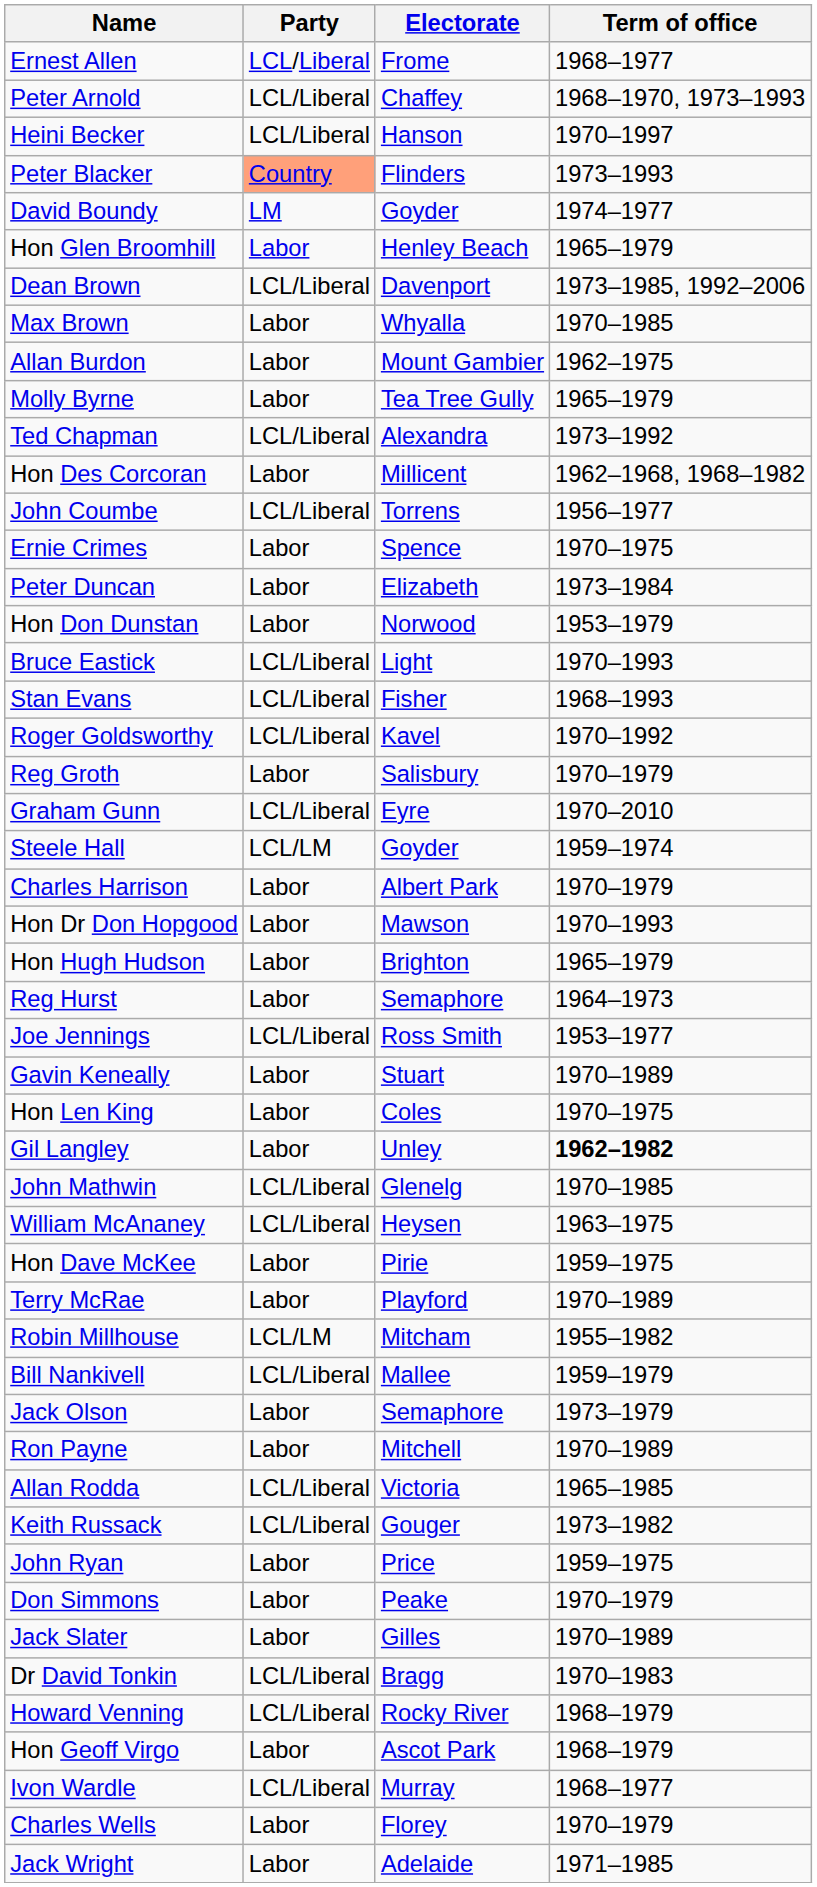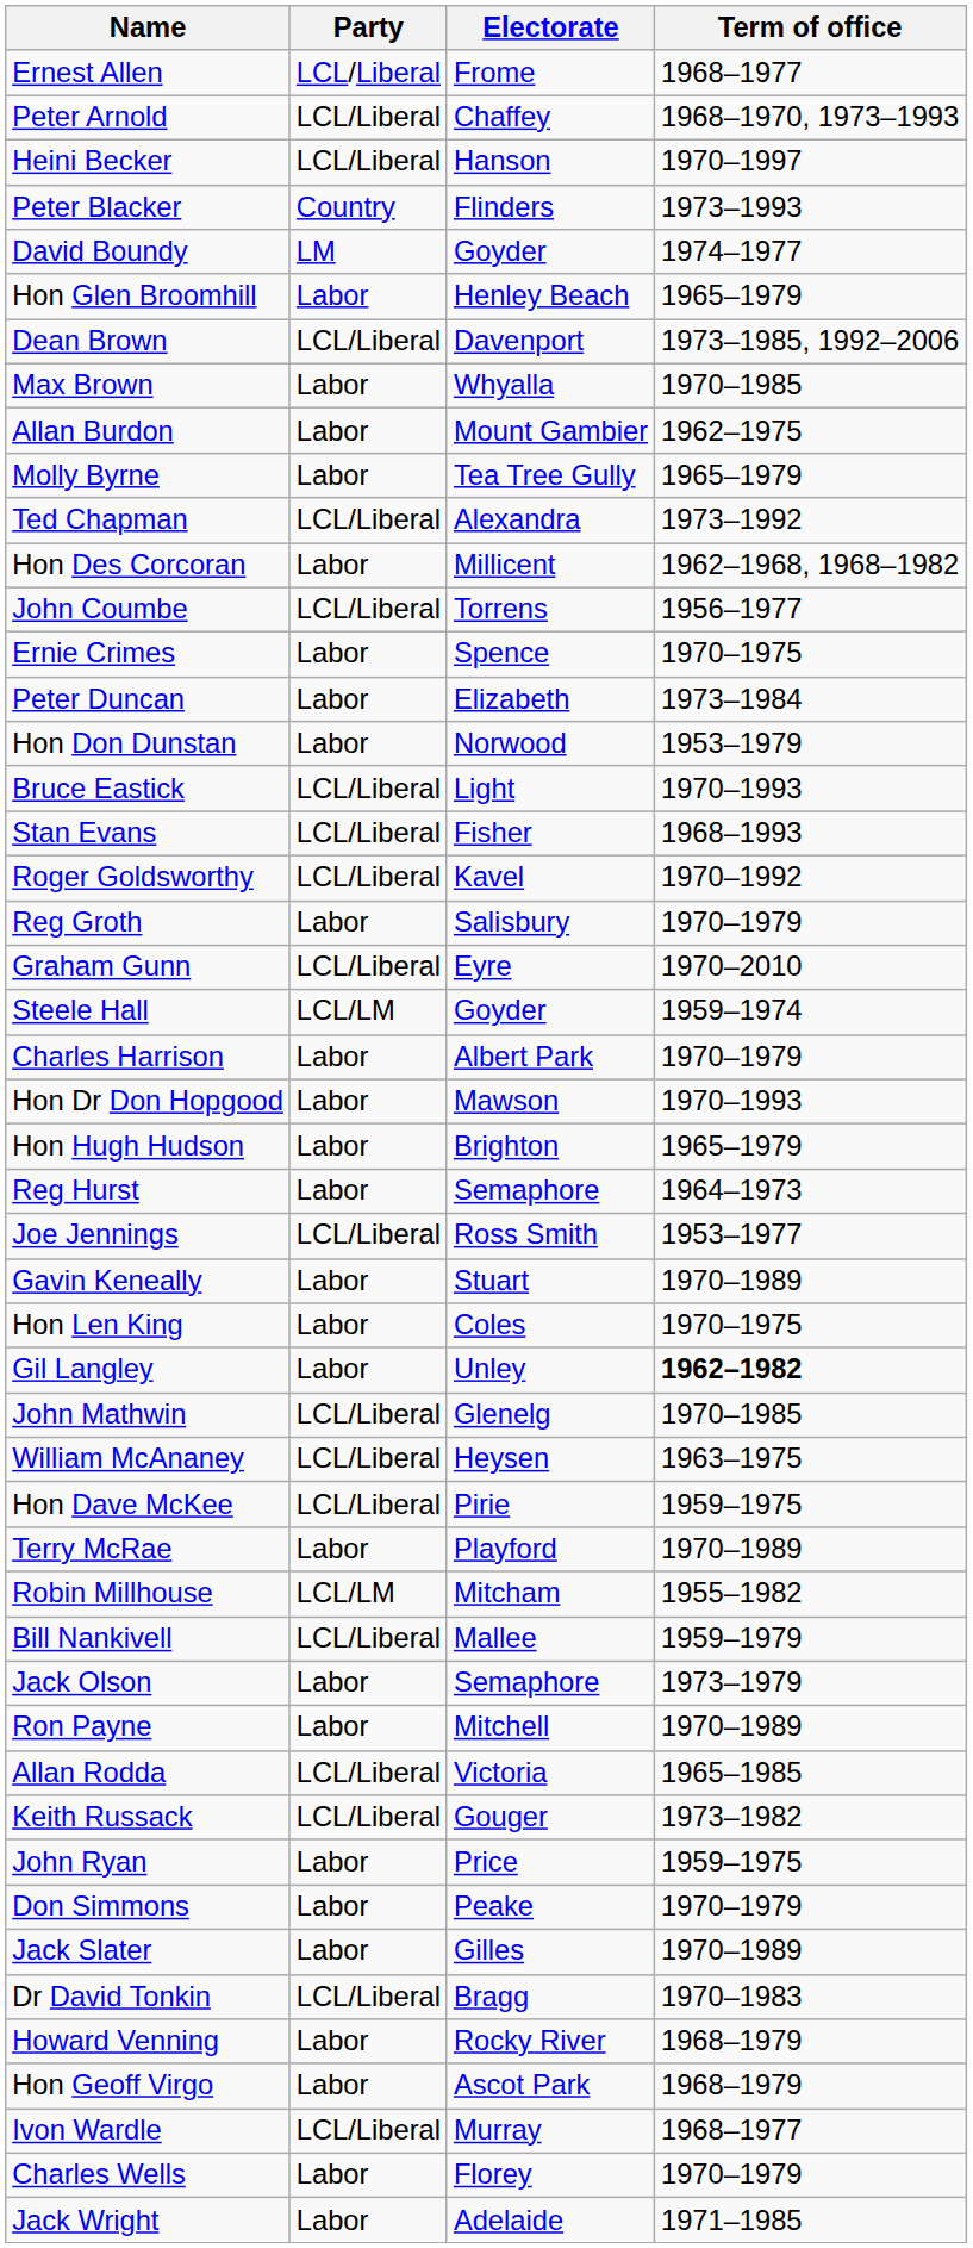Peter Blacker | Party: lightsalmon background -> no background
Hon Dave McKee | Party: Labor -> LCL/Liberal
Howard Venning | Party: LCL/Liberal -> Labor
